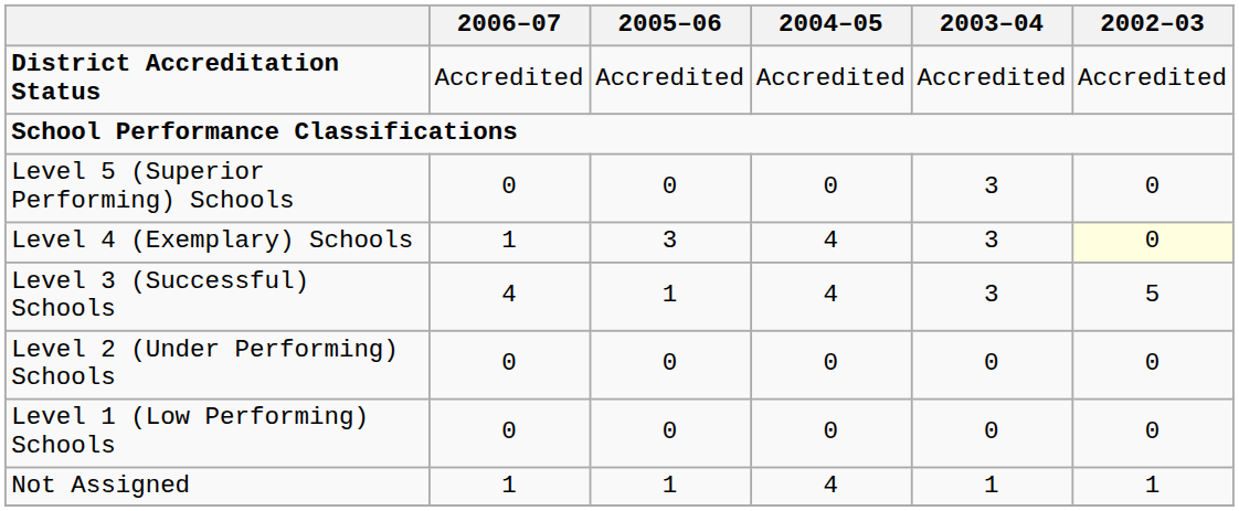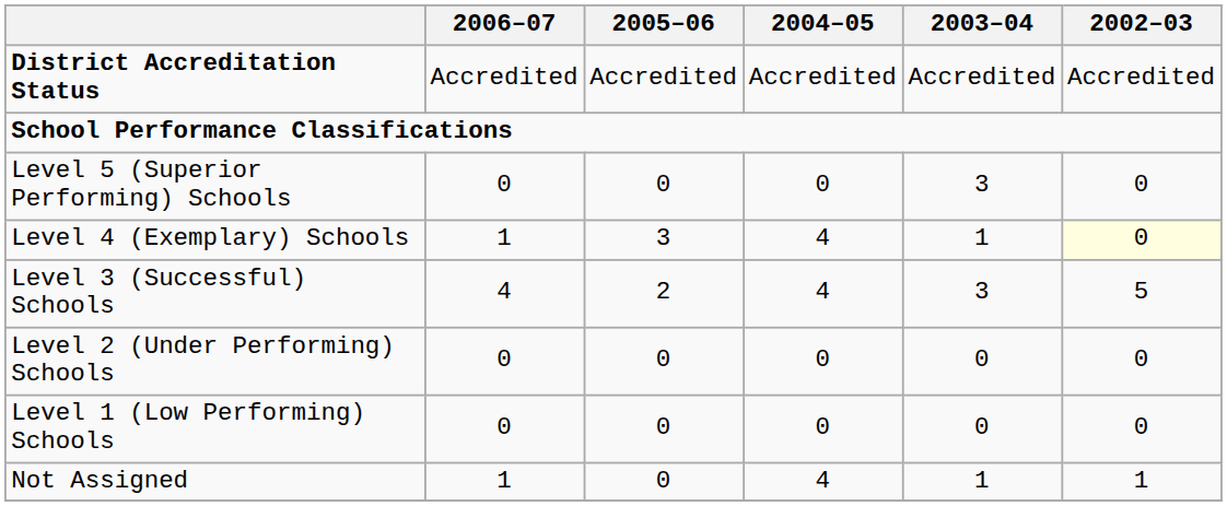Level 4 (Exemplary) Schools | 2003–04: 3 -> 1
Level 3 (Successful) Schools | 2005–06: 1 -> 2
Not Assigned | 2005–06: 1 -> 0
